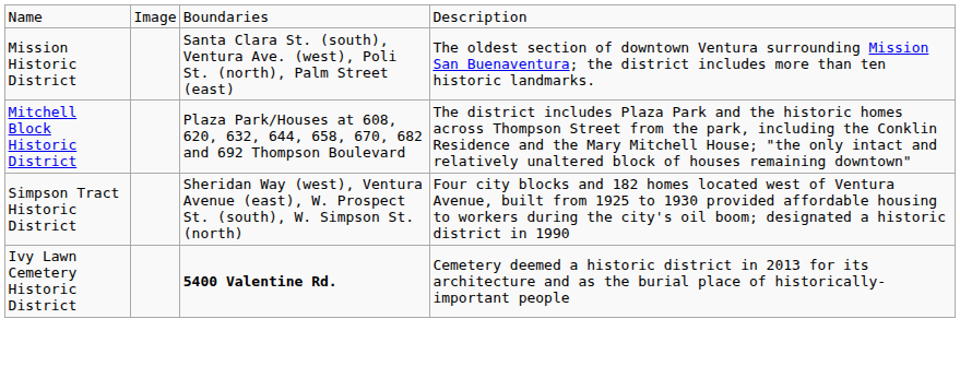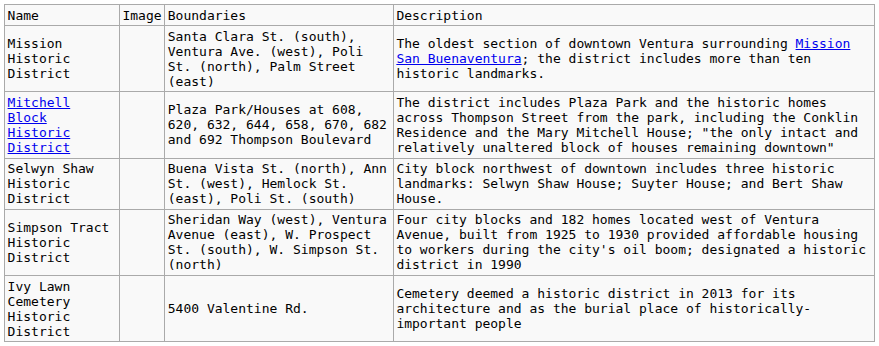+ row: Selwyn Shaw Historic District | Buena Vista St. (north), Ann St. (west), Hemlock St. (east), Poli St. (south) | City block northwest of downtown includes three historic landmarks: Selwyn Shaw House; Suyter House; and Bert Shaw House.
Ivy Lawn Cemetery Historic District | column 3: bold -> normal
